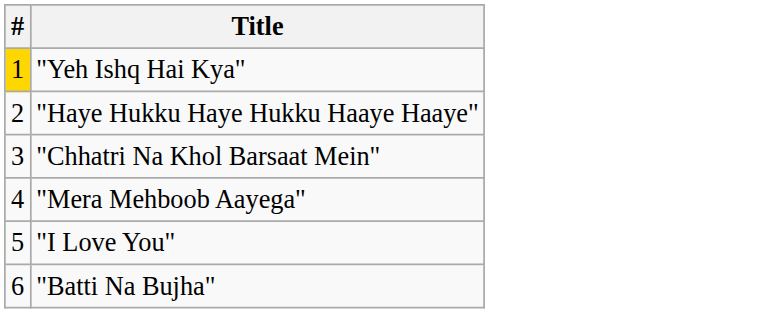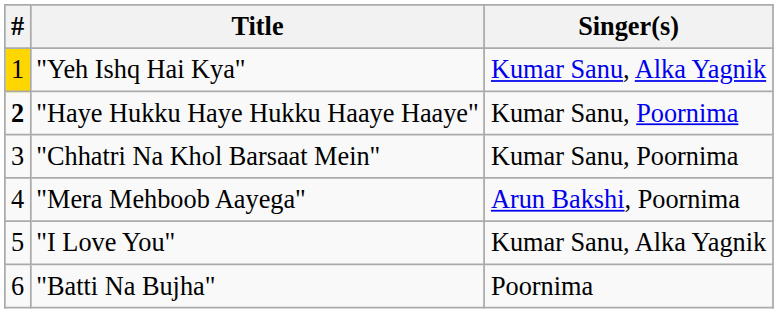+ column: Singer(s) | Kumar Sanu, Alka Yagnik | Kumar Sanu, Poornima | Kumar Sanu, Poornima | Arun Bakshi, Poornima | Kumar Sanu, Alka Yagnik | Poornima
"Haye Hukku Haye Hukku Haaye Haaye" | #: normal -> bold
